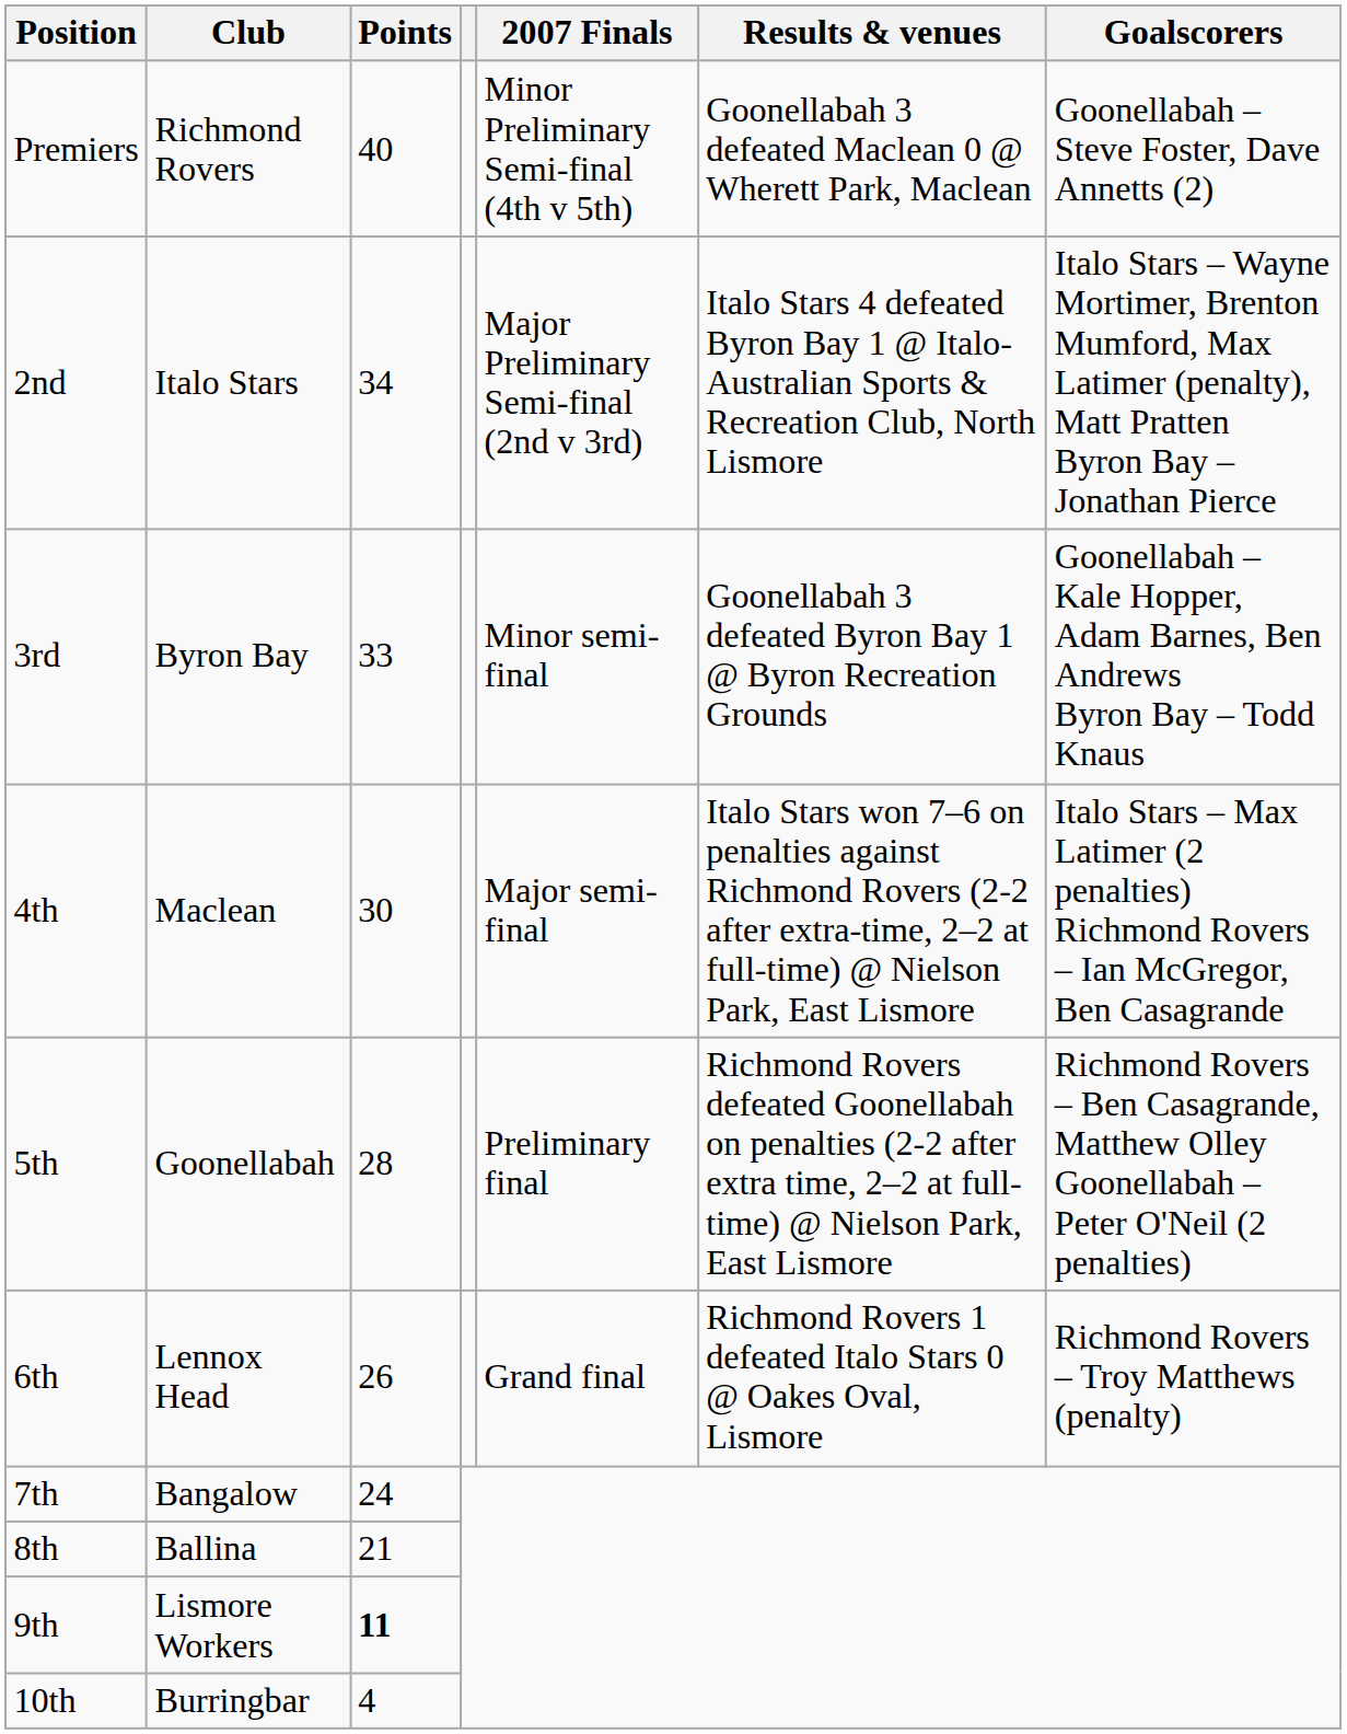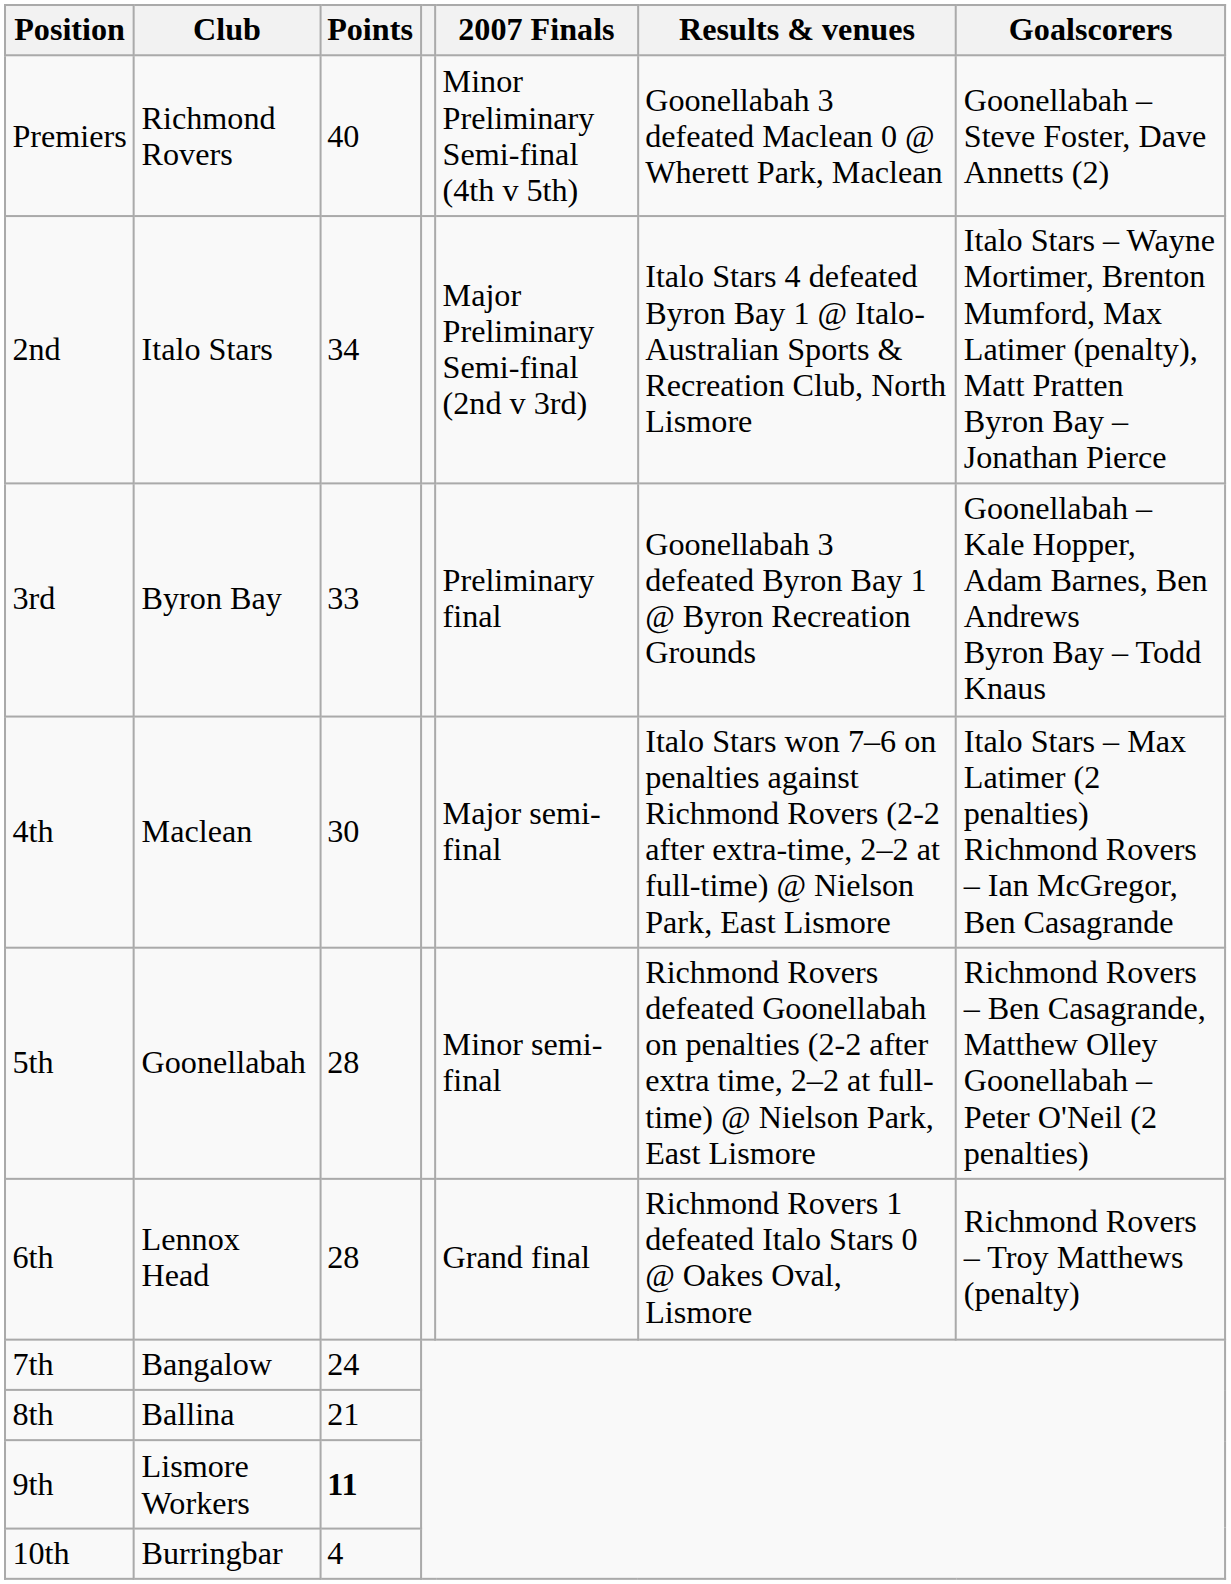3rd | 2007 Finals: Minor semi-final -> Preliminary final
5th | 2007 Finals: Preliminary final -> Minor semi-final
6th | Points: 26 -> 28
